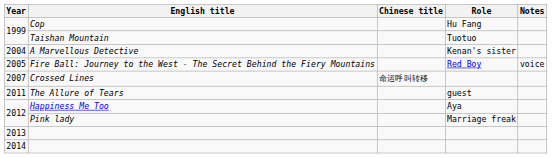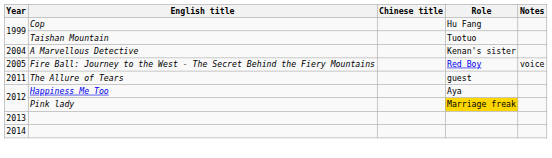- row: 2007 | Crossed Lines | 命运呼叫转移
Pink lady | Role: no background -> gold background
